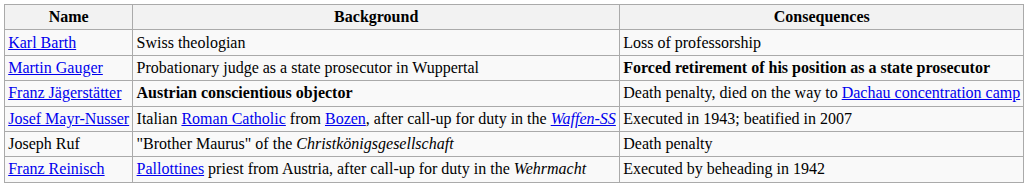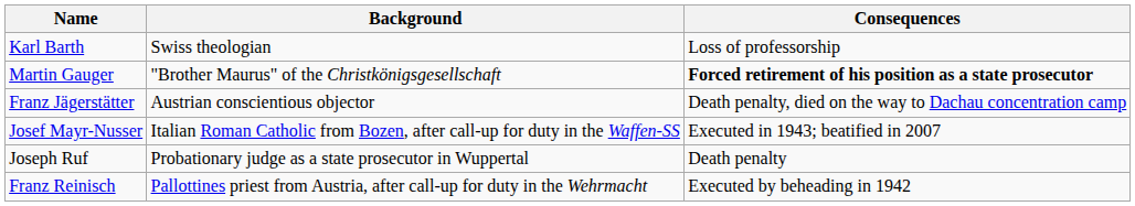Martin Gauger | Background: Probationary judge as a state prosecutor in Wuppertal -> "Brother Maurus" of the Christkönigsgesellschaft
Franz Jägerstätter | Background: bold -> normal
Joseph Ruf | Background: "Brother Maurus" of the Christkönigsgesellschaft -> Probationary judge as a state prosecutor in Wuppertal
